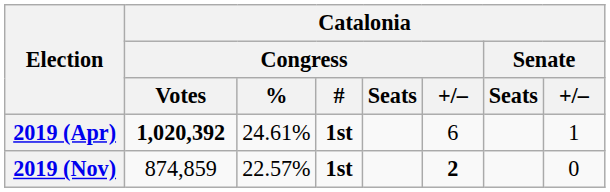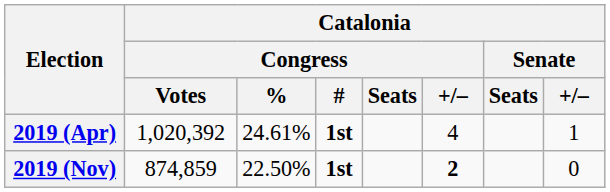2019 (Apr) | Catalonia / Congress / Votes: bold -> normal
2019 (Apr) | Catalonia / Congress / +/–: 6 -> 4
2019 (Nov) | Catalonia / Congress / %: 22.57% -> 22.50%
